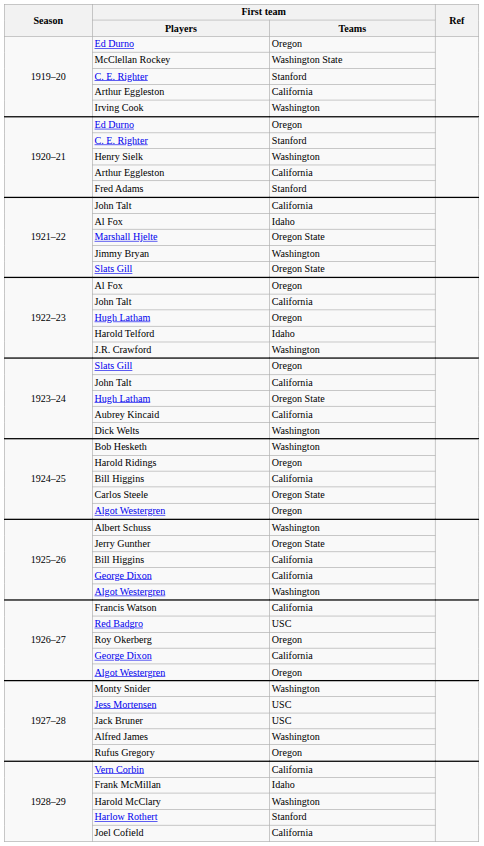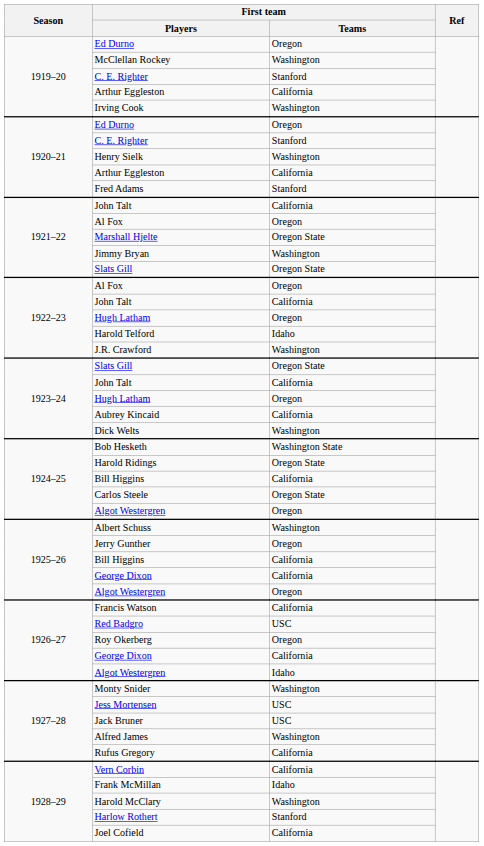McClellan Rockey | First team / Teams: Washington State -> Washington
1921–22 / Al Fox | First team / Teams: Idaho -> Oregon
1923–24 / Slats Gill | First team / Teams: Oregon -> Oregon State
1923–24 / Hugh Latham | First team / Teams: Oregon State -> Oregon
Bob Hesketh | First team / Teams: Washington -> Washington State
Harold Ridings | First team / Teams: Oregon -> Oregon State
Jerry Gunther | First team / Teams: Oregon State -> Oregon
1925–26 / Algot Westergren | First team / Teams: Washington -> Oregon
1926–27 / Algot Westergren | First team / Teams: Oregon -> Idaho
Rufus Gregory | First team / Teams: Oregon -> California
